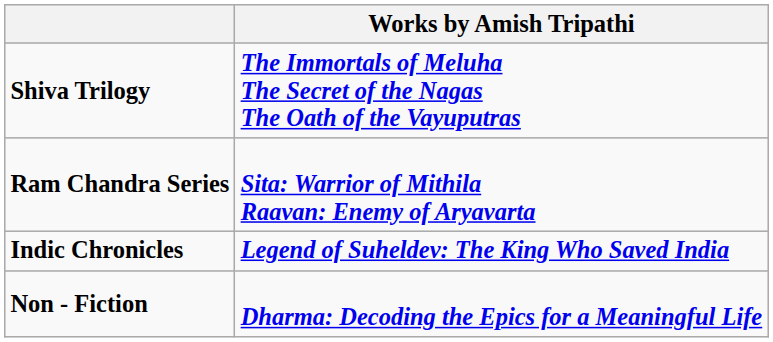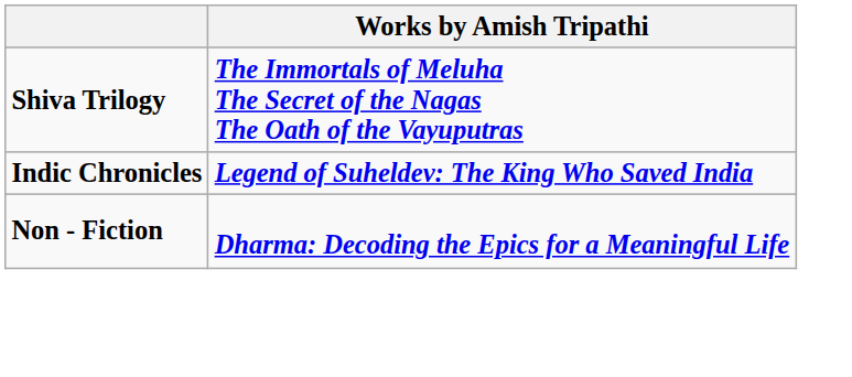- row: Ram Chandra Series | Sita: Warrior of Mithila Raavan: Enemy of Aryavarta
